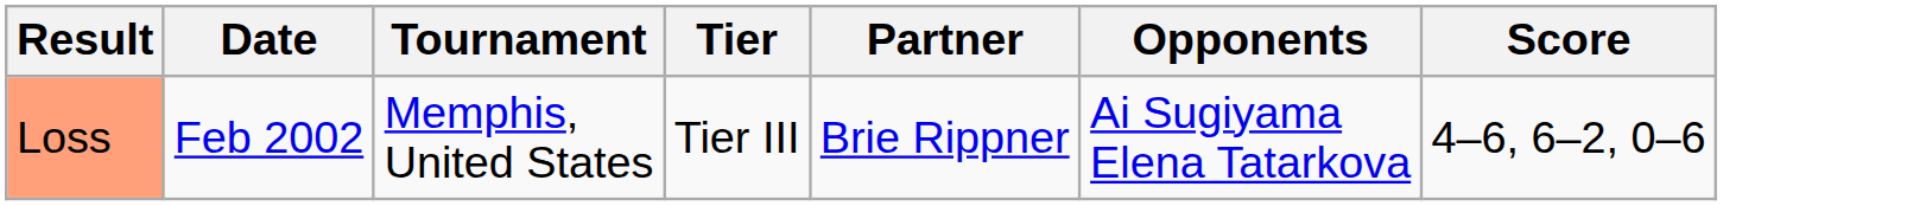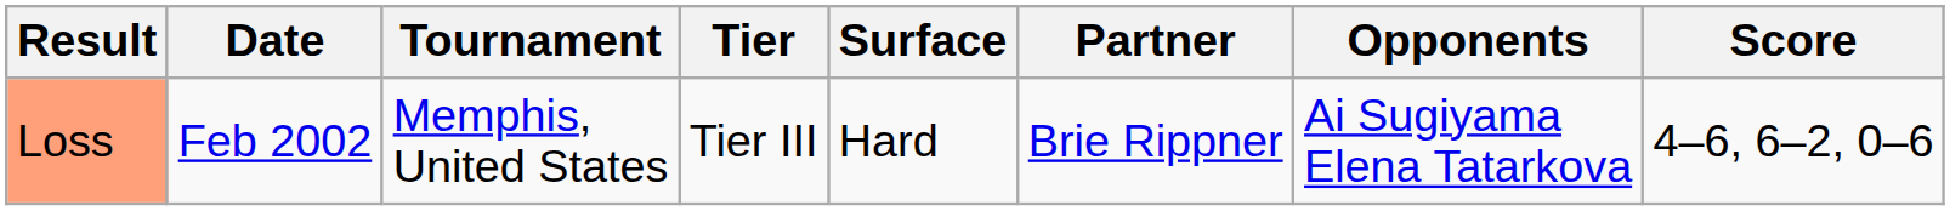+ column: Surface | Hard
